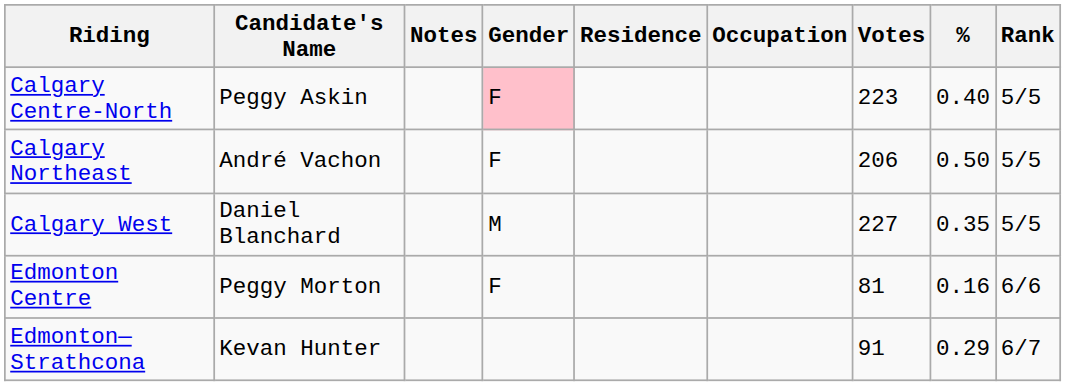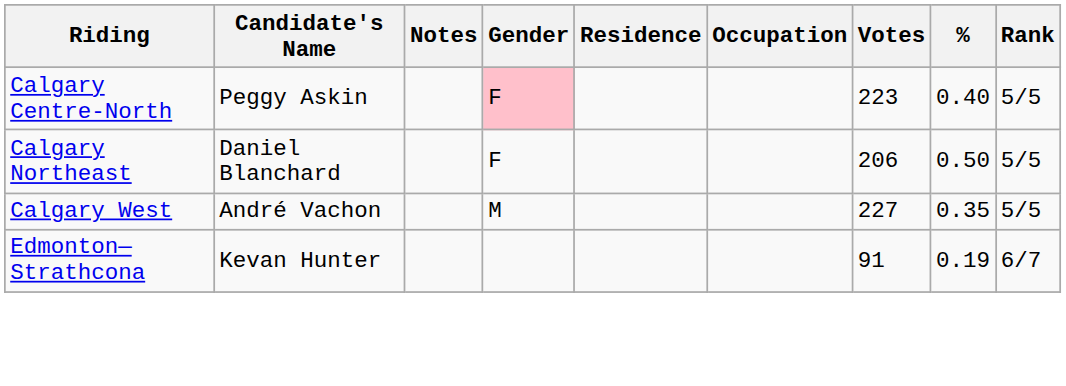Calgary Northeast | Candidate's Name: André Vachon -> Daniel Blanchard
Calgary West | Candidate's Name: Daniel Blanchard -> André Vachon
- row: Edmonton Centre | Peggy Morton | F | 81 | 0.16 | 6/6
Edmonton—Strathcona | %: 0.29 -> 0.19
